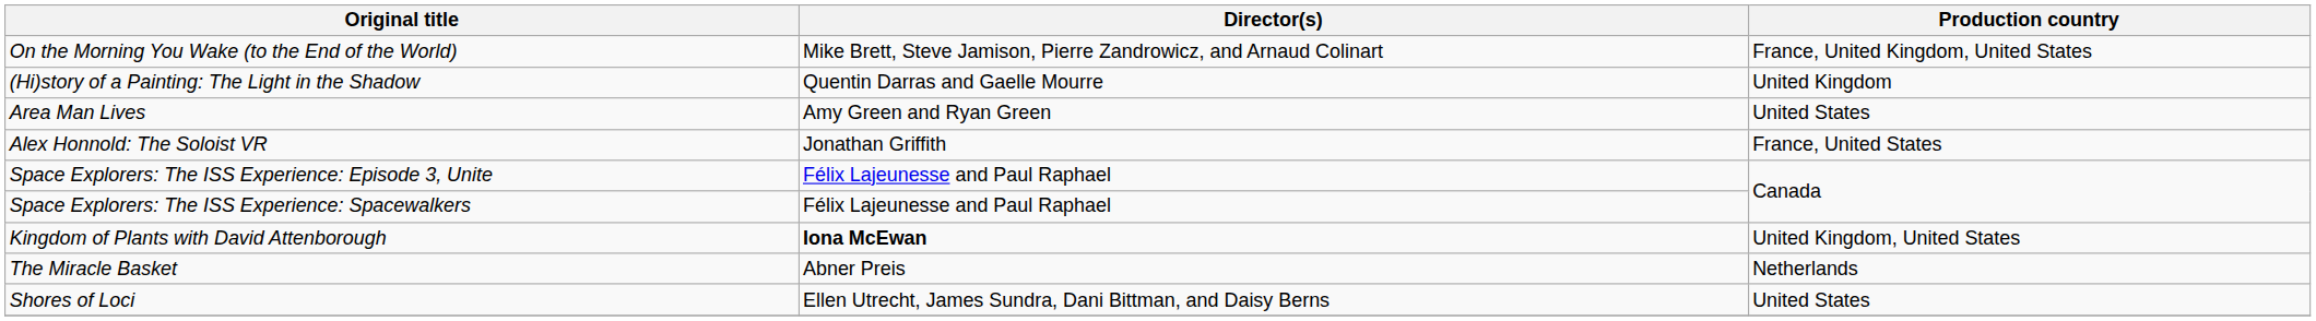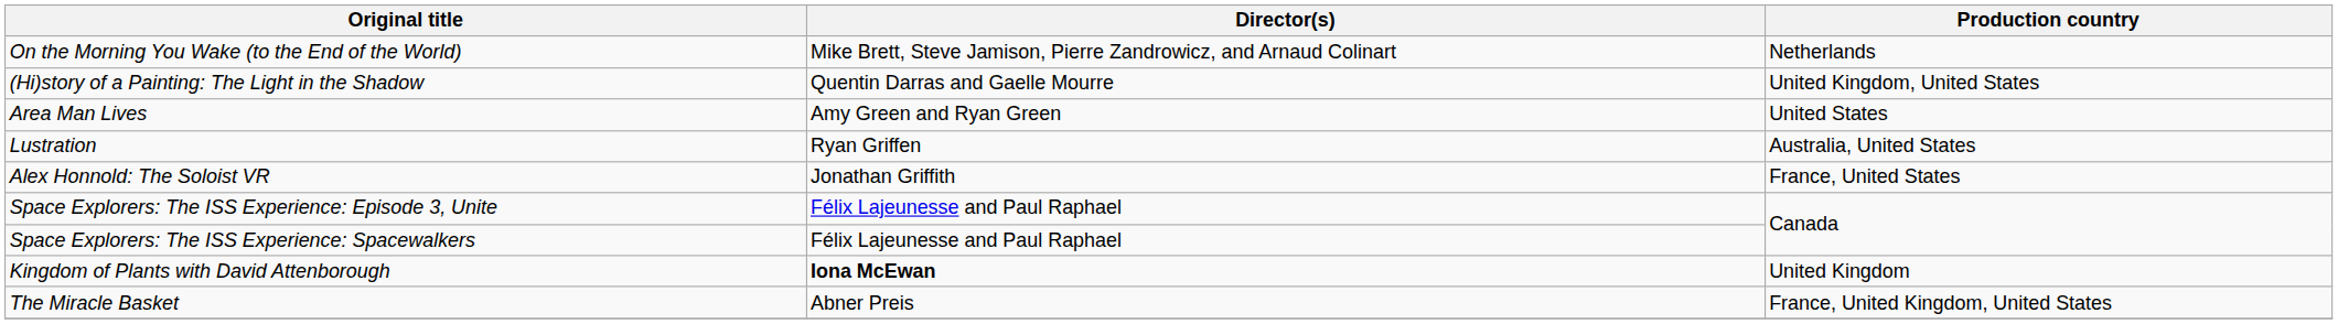On the Morning You Wake (to the End of the World) | Production country: France, United Kingdom, United States -> Netherlands
(Hi)story of a Painting: The Light in the Shadow | Production country: United Kingdom -> United Kingdom, United States
+ row: Lustration | Ryan Griffen | Australia, United States
Kingdom of Plants with David Attenborough | Production country: United Kingdom, United States -> United Kingdom
The Miracle Basket | Production country: Netherlands -> France, United Kingdom, United States
- row: Shores of Loci | Ellen Utrecht, James Sundra, Dani Bittman, and Daisy Berns | United States
